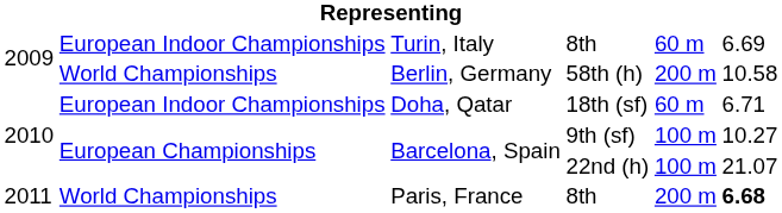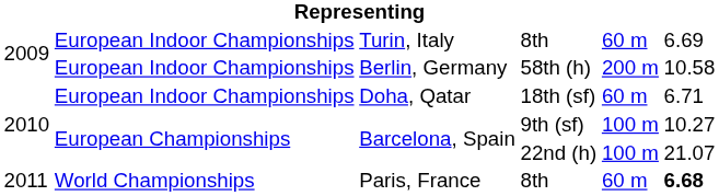Berlin, Germany | column 2: World Championships -> European Indoor Championships
Paris, France | column 5: 200 m -> 60 m
